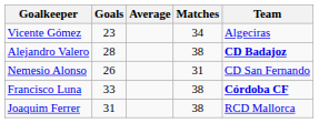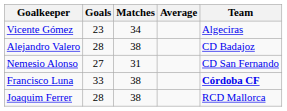columns swapped: Matches <-> Average
Alejandro Valero | Team: bold -> normal
Nemesio Alonso | Goals: 26 -> 27
Joaquim Ferrer | Goals: 31 -> 28
